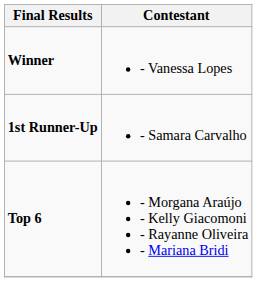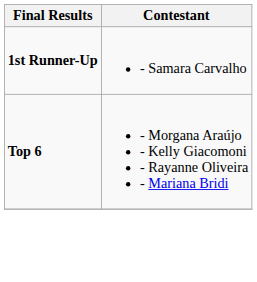- row: Winner | - Vanessa Lopes
